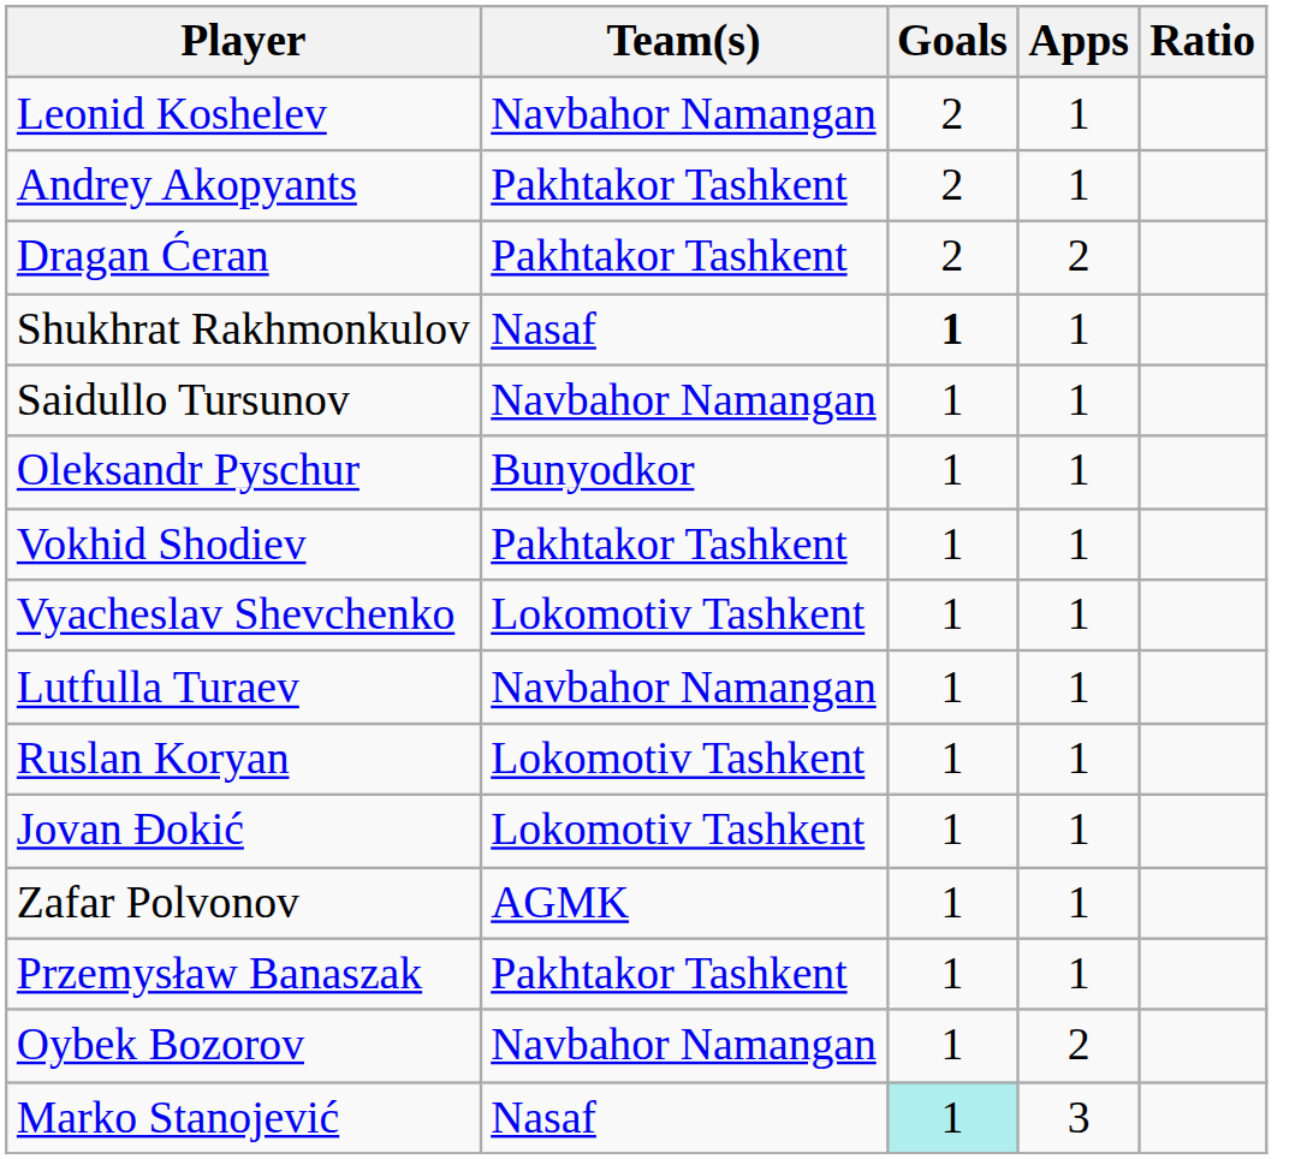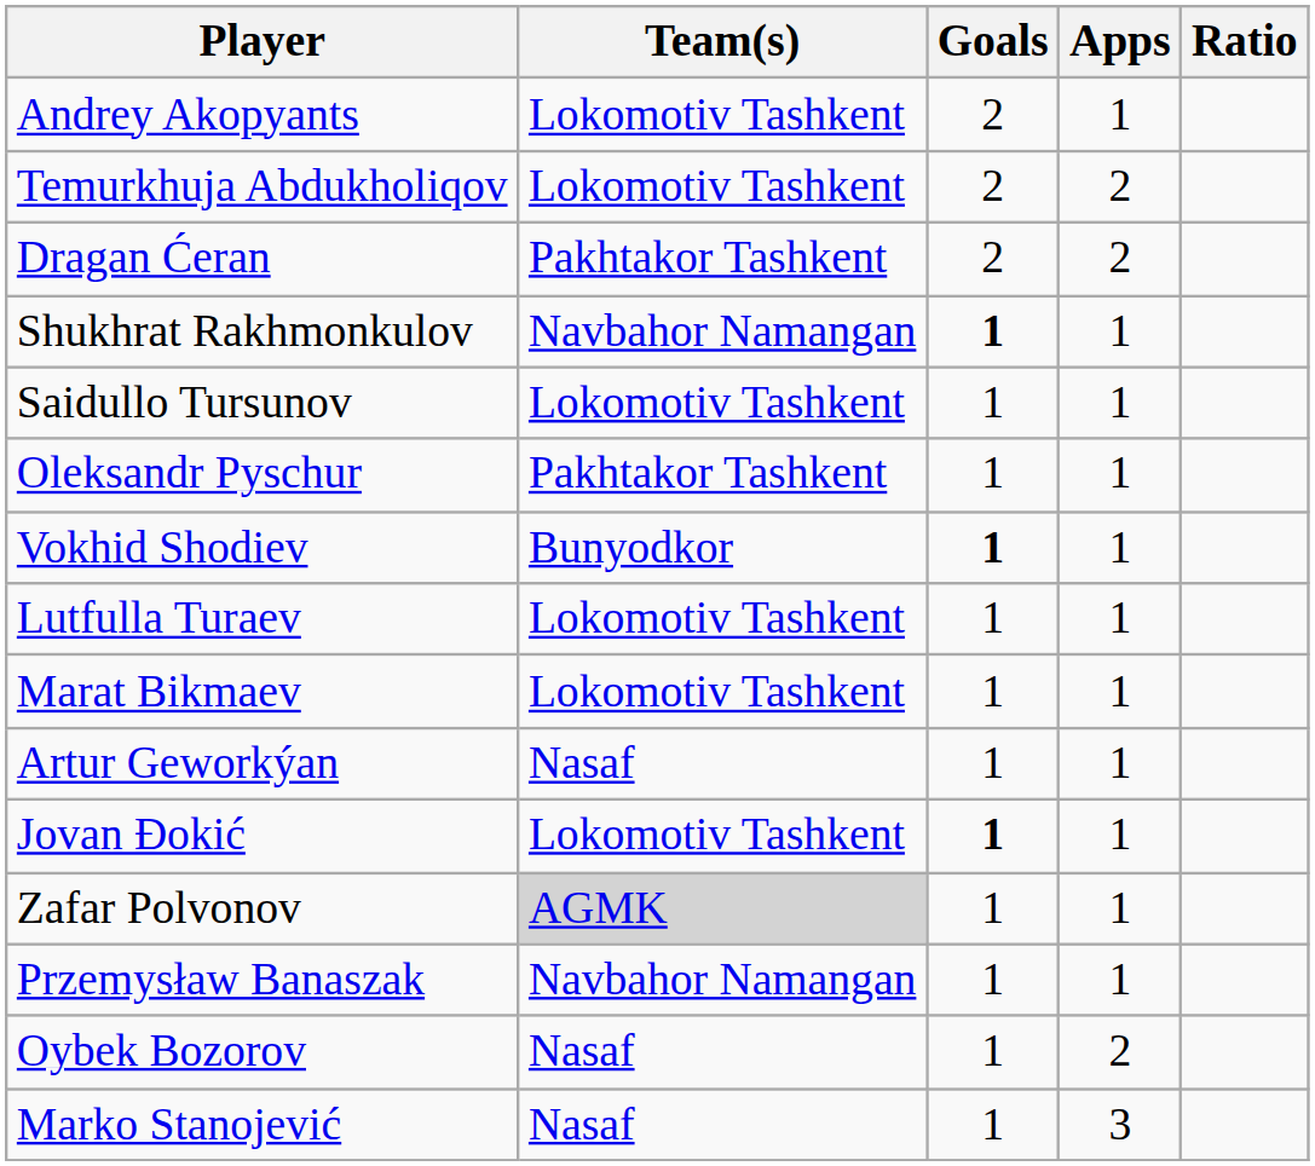- row: Leonid Koshelev | Navbahor Namangan | 2 | 1
Andrey Akopyants | Team(s): Pakhtakor Tashkent -> Lokomotiv Tashkent
+ row: Temurkhuja Abdukholiqov | Lokomotiv Tashkent | 2 | 2
Shukhrat Rakhmonkulov | Team(s): Nasaf -> Navbahor Namangan
Saidullo Tursunov | Team(s): Navbahor Namangan -> Lokomotiv Tashkent
Oleksandr Pyschur | Team(s): Bunyodkor -> Pakhtakor Tashkent
Vokhid Shodiev | Team(s): Pakhtakor Tashkent -> Bunyodkor
Vokhid Shodiev | Goals: normal -> bold
- row: Vyacheslav Shevchenko | Lokomotiv Tashkent | 1 | 1
Lutfulla Turaev | Team(s): Navbahor Namangan -> Lokomotiv Tashkent
- row: Ruslan Koryan | Lokomotiv Tashkent | 1 | 1
+ row: Marat Bikmaev | Lokomotiv Tashkent | 1 | 1
+ row: Artur Geworkýan | Nasaf | 1 | 1
Jovan Đokić | Goals: normal -> bold
Zafar Polvonov | Team(s): no background -> lightgrey background
Przemysław Banaszak | Team(s): Pakhtakor Tashkent -> Navbahor Namangan
Oybek Bozorov | Team(s): Navbahor Namangan -> Nasaf
Marko Stanojević | Goals: paleturquoise background -> no background
